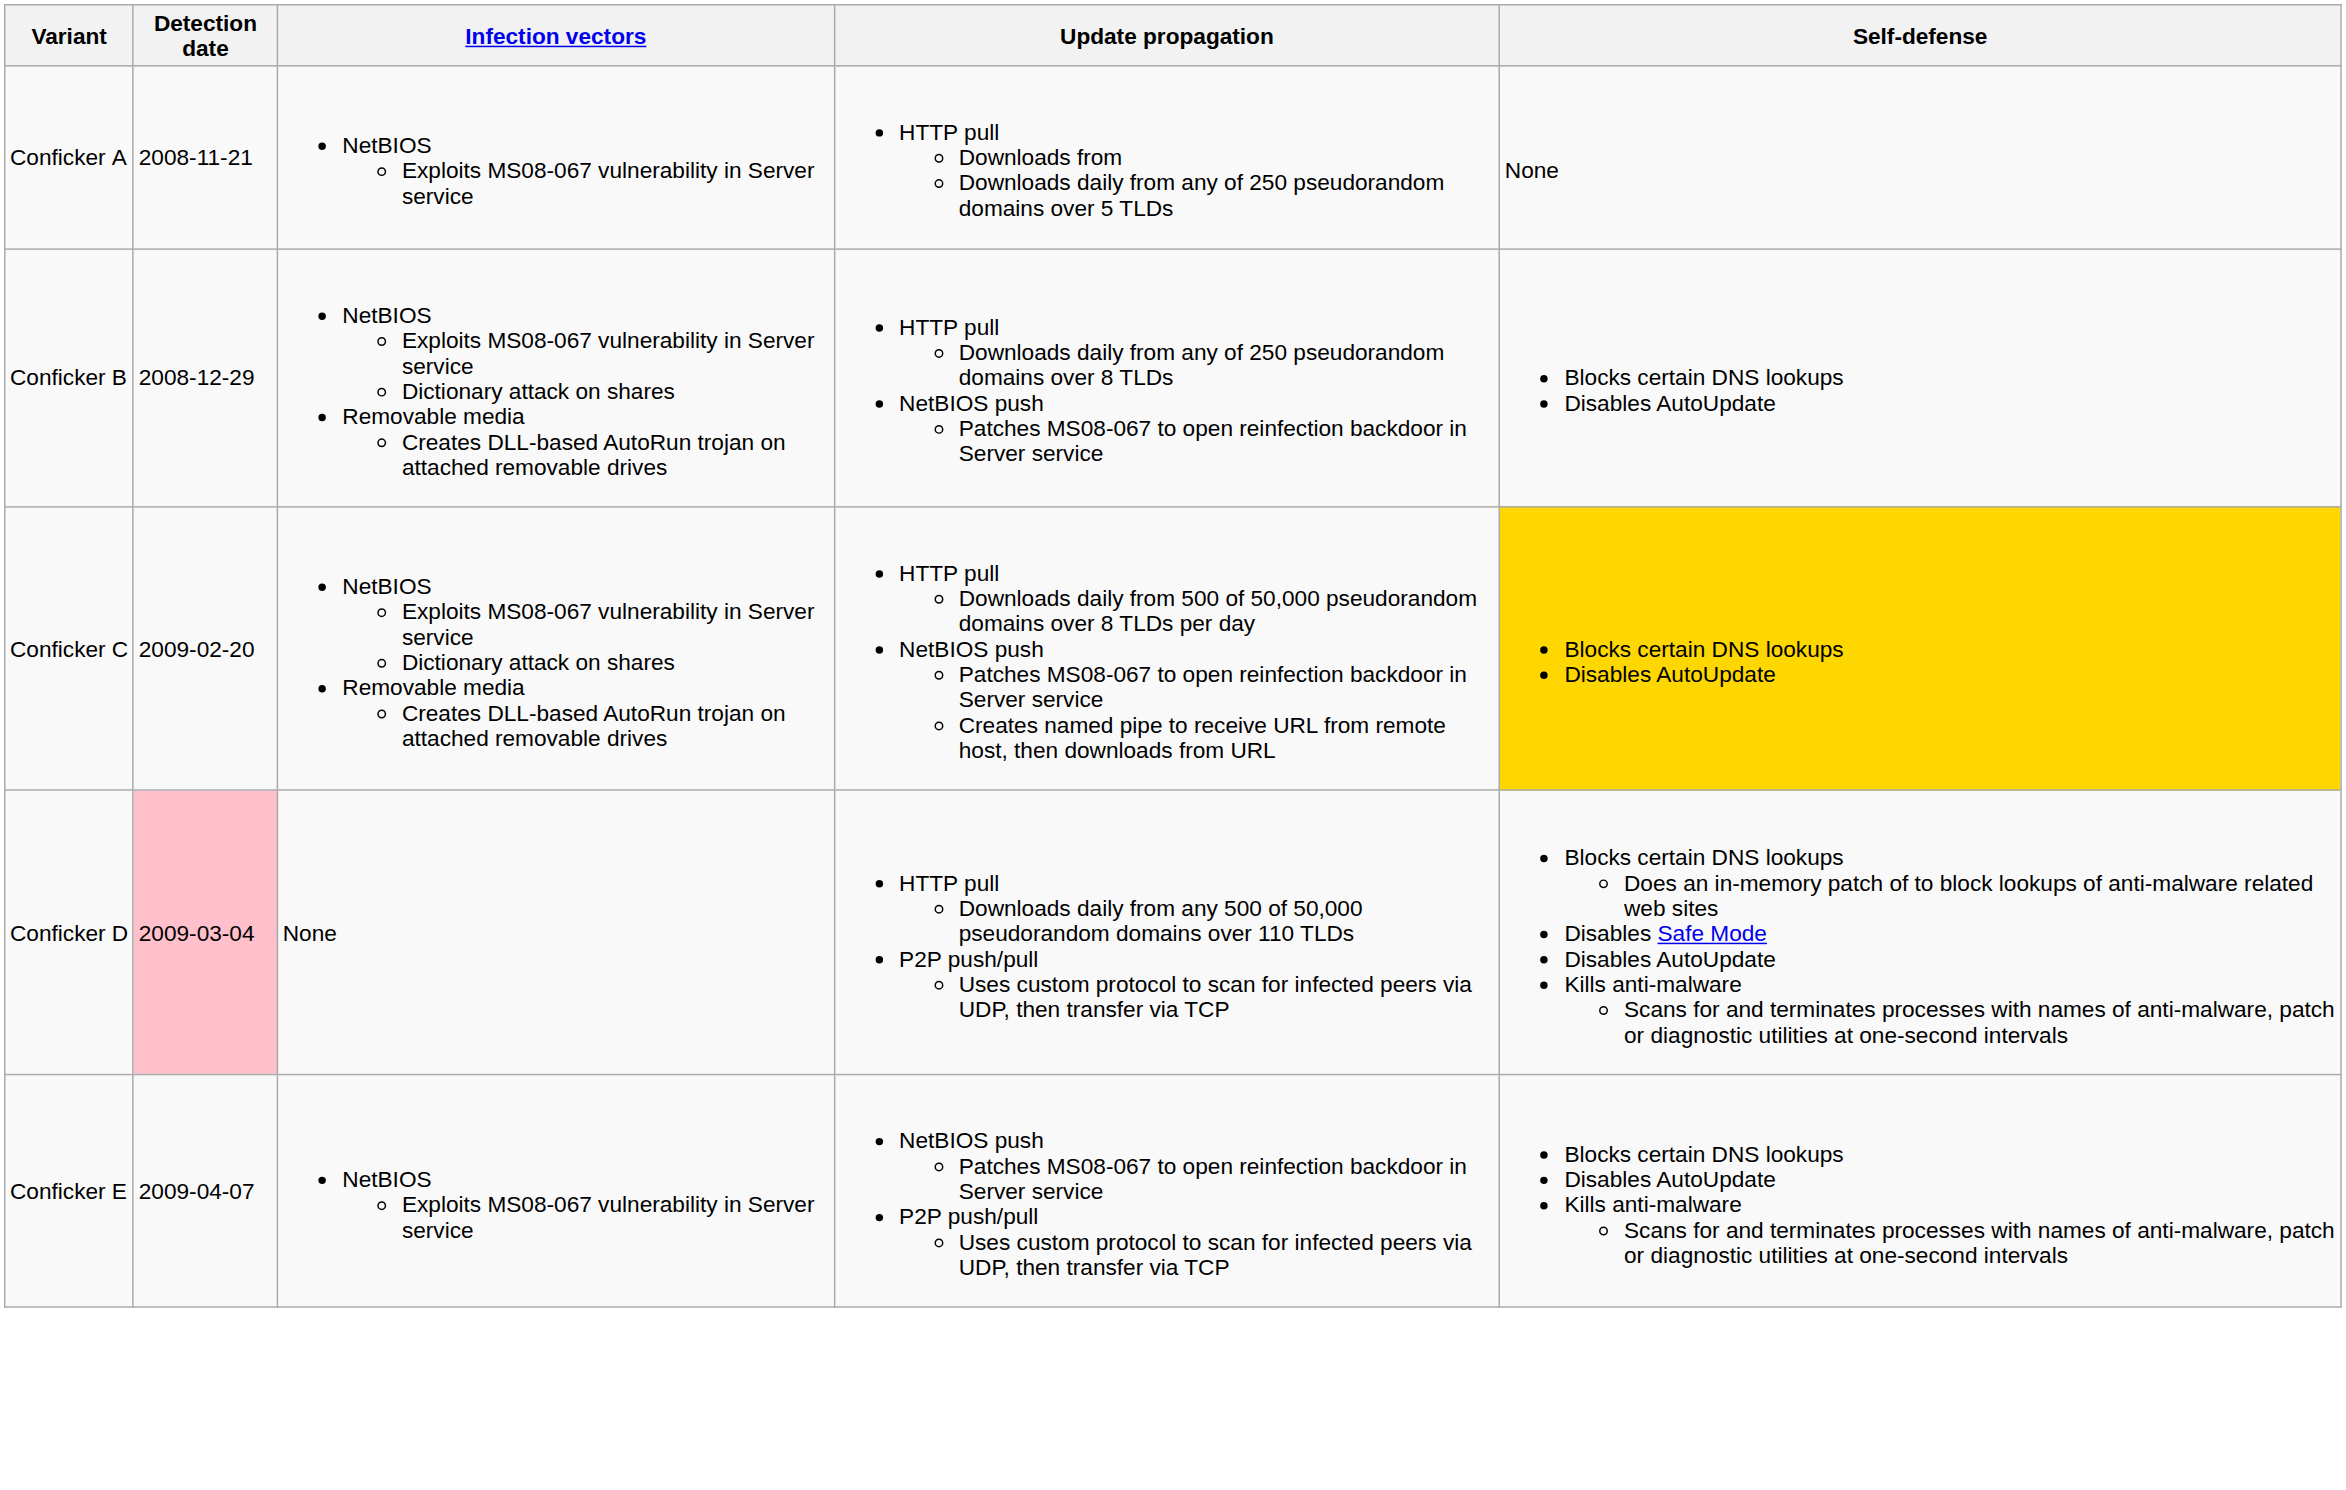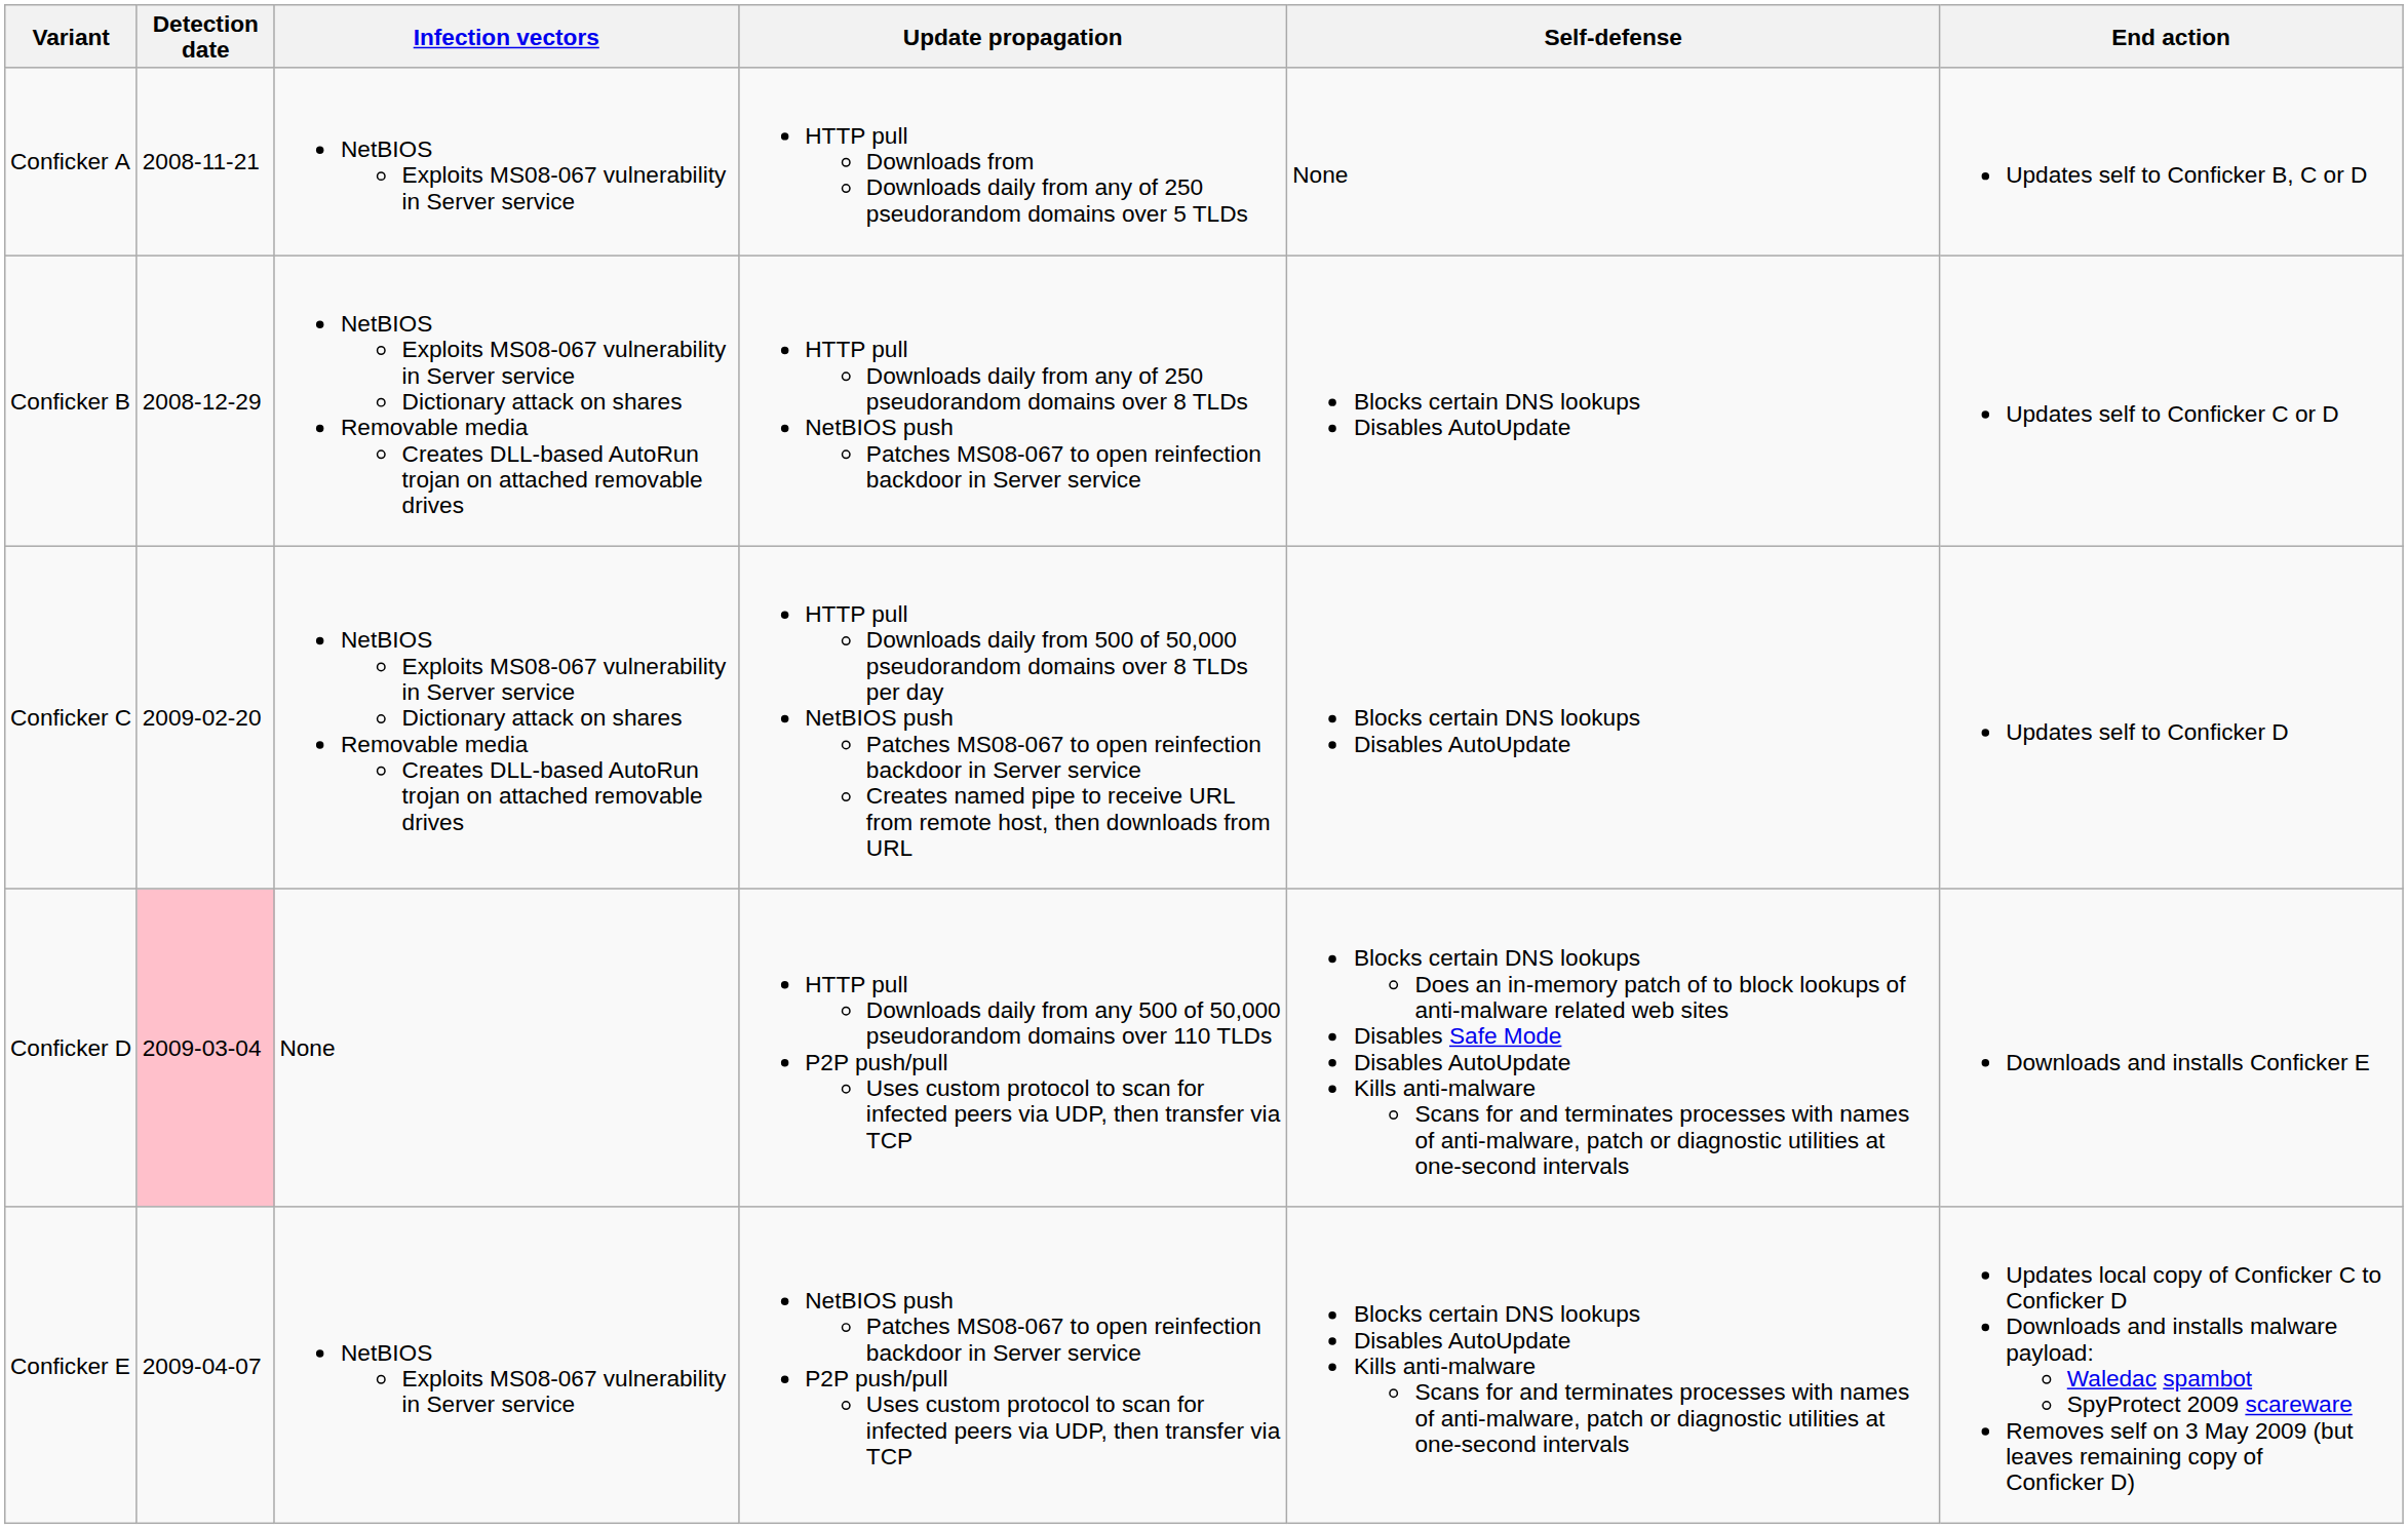+ column: End action | Updates self to Conficker B, C or D | Updates self to Conficker C or D | Updates self to Conficker D | Downloads and installs Conficker E | Updates local copy of Conficker C to Conficker D Downloads and installs malware payload: Waledac spambot SpyProtect 2009 scareware Removes self on 3 May 2009 (but leaves remaining copy of Conficker D)
Conficker C | Self-defense: gold background -> no background
